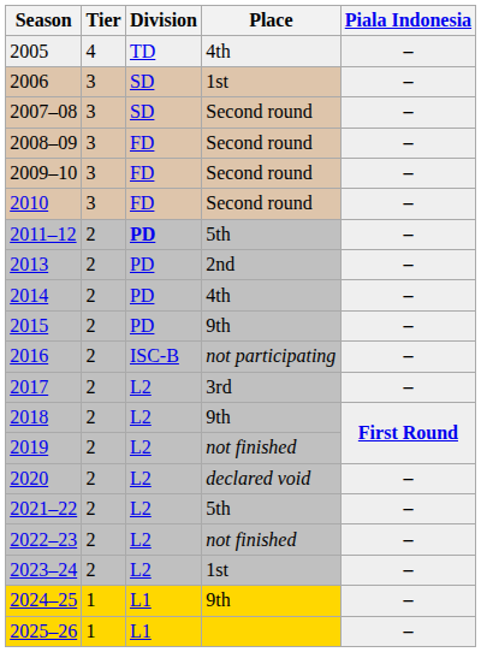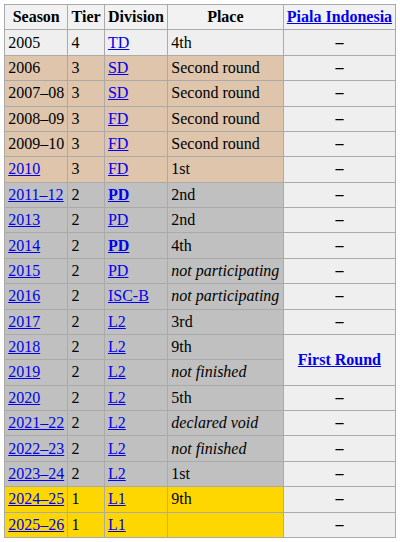2006 | Place: 1st -> Second round
2010 | Place: Second round -> 1st
2011–12 | Place: 5th -> 2nd
2014 | Division: normal -> bold
2015 | Place: 9th -> not participating
2020 | Place: declared void -> 5th
2021–22 | Place: 5th -> declared void
